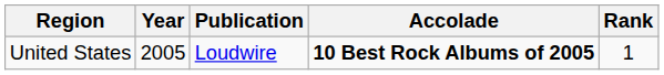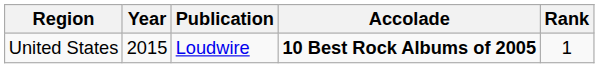United States | Year: 2005 -> 2015
